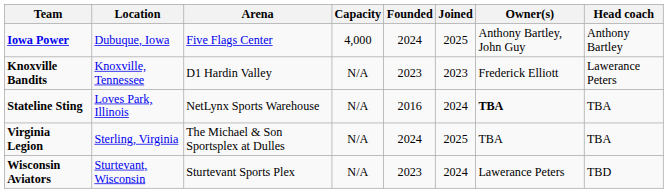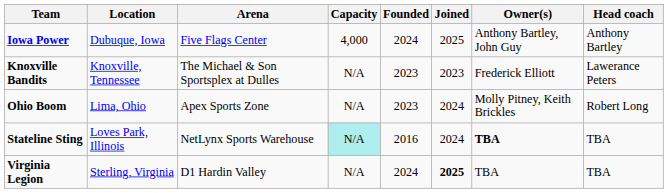Knoxville Bandits | Arena: D1 Hardin Valley -> The Michael & Son Sportsplex at Dulles
+ row: Ohio Boom | Lima, Ohio | Apex Sports Zone | N/A | 2023 | 2024 | Molly Pitney, Keith Brickles | Robert Long
Stateline Sting | Capacity: no background -> paleturquoise background
Virginia Legion | Arena: The Michael & Son Sportsplex at Dulles -> D1 Hardin Valley
Virginia Legion | Joined: normal -> bold
- row: Wisconsin Aviators | Sturtevant, Wisconsin | Sturtevant Sports Plex | N/A | 2023 | 2024 | Lawerance Peters | TBD
